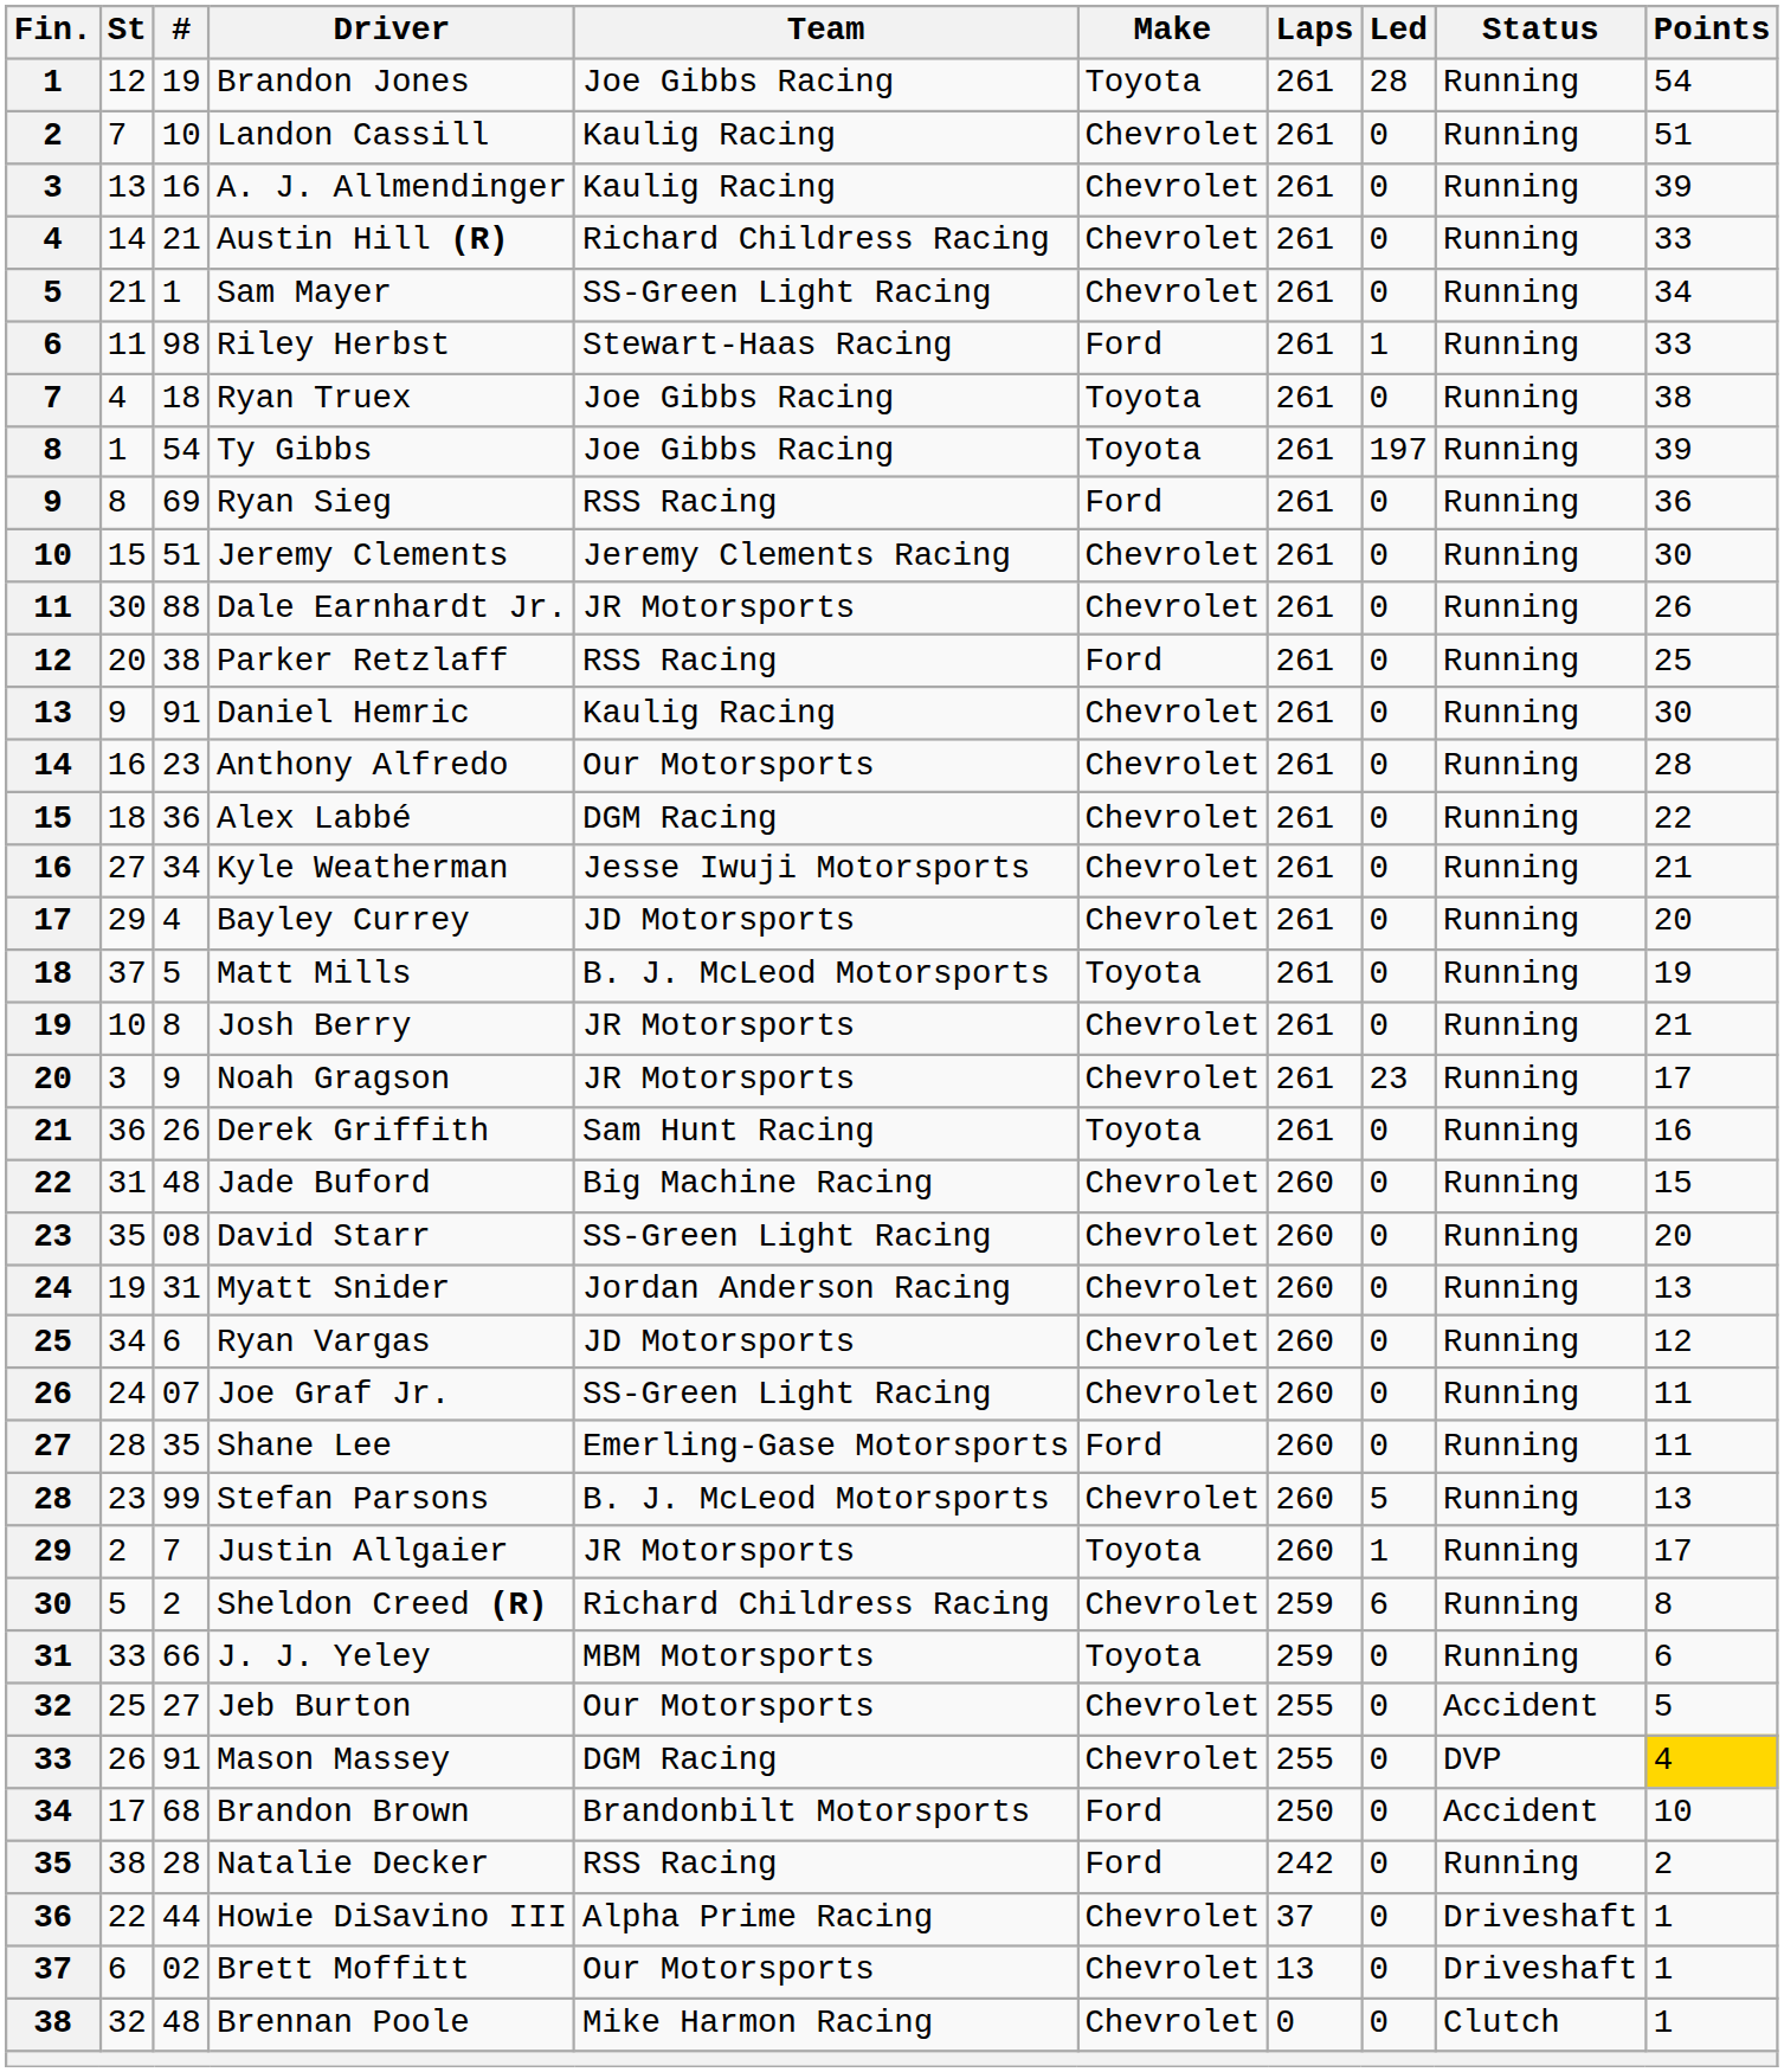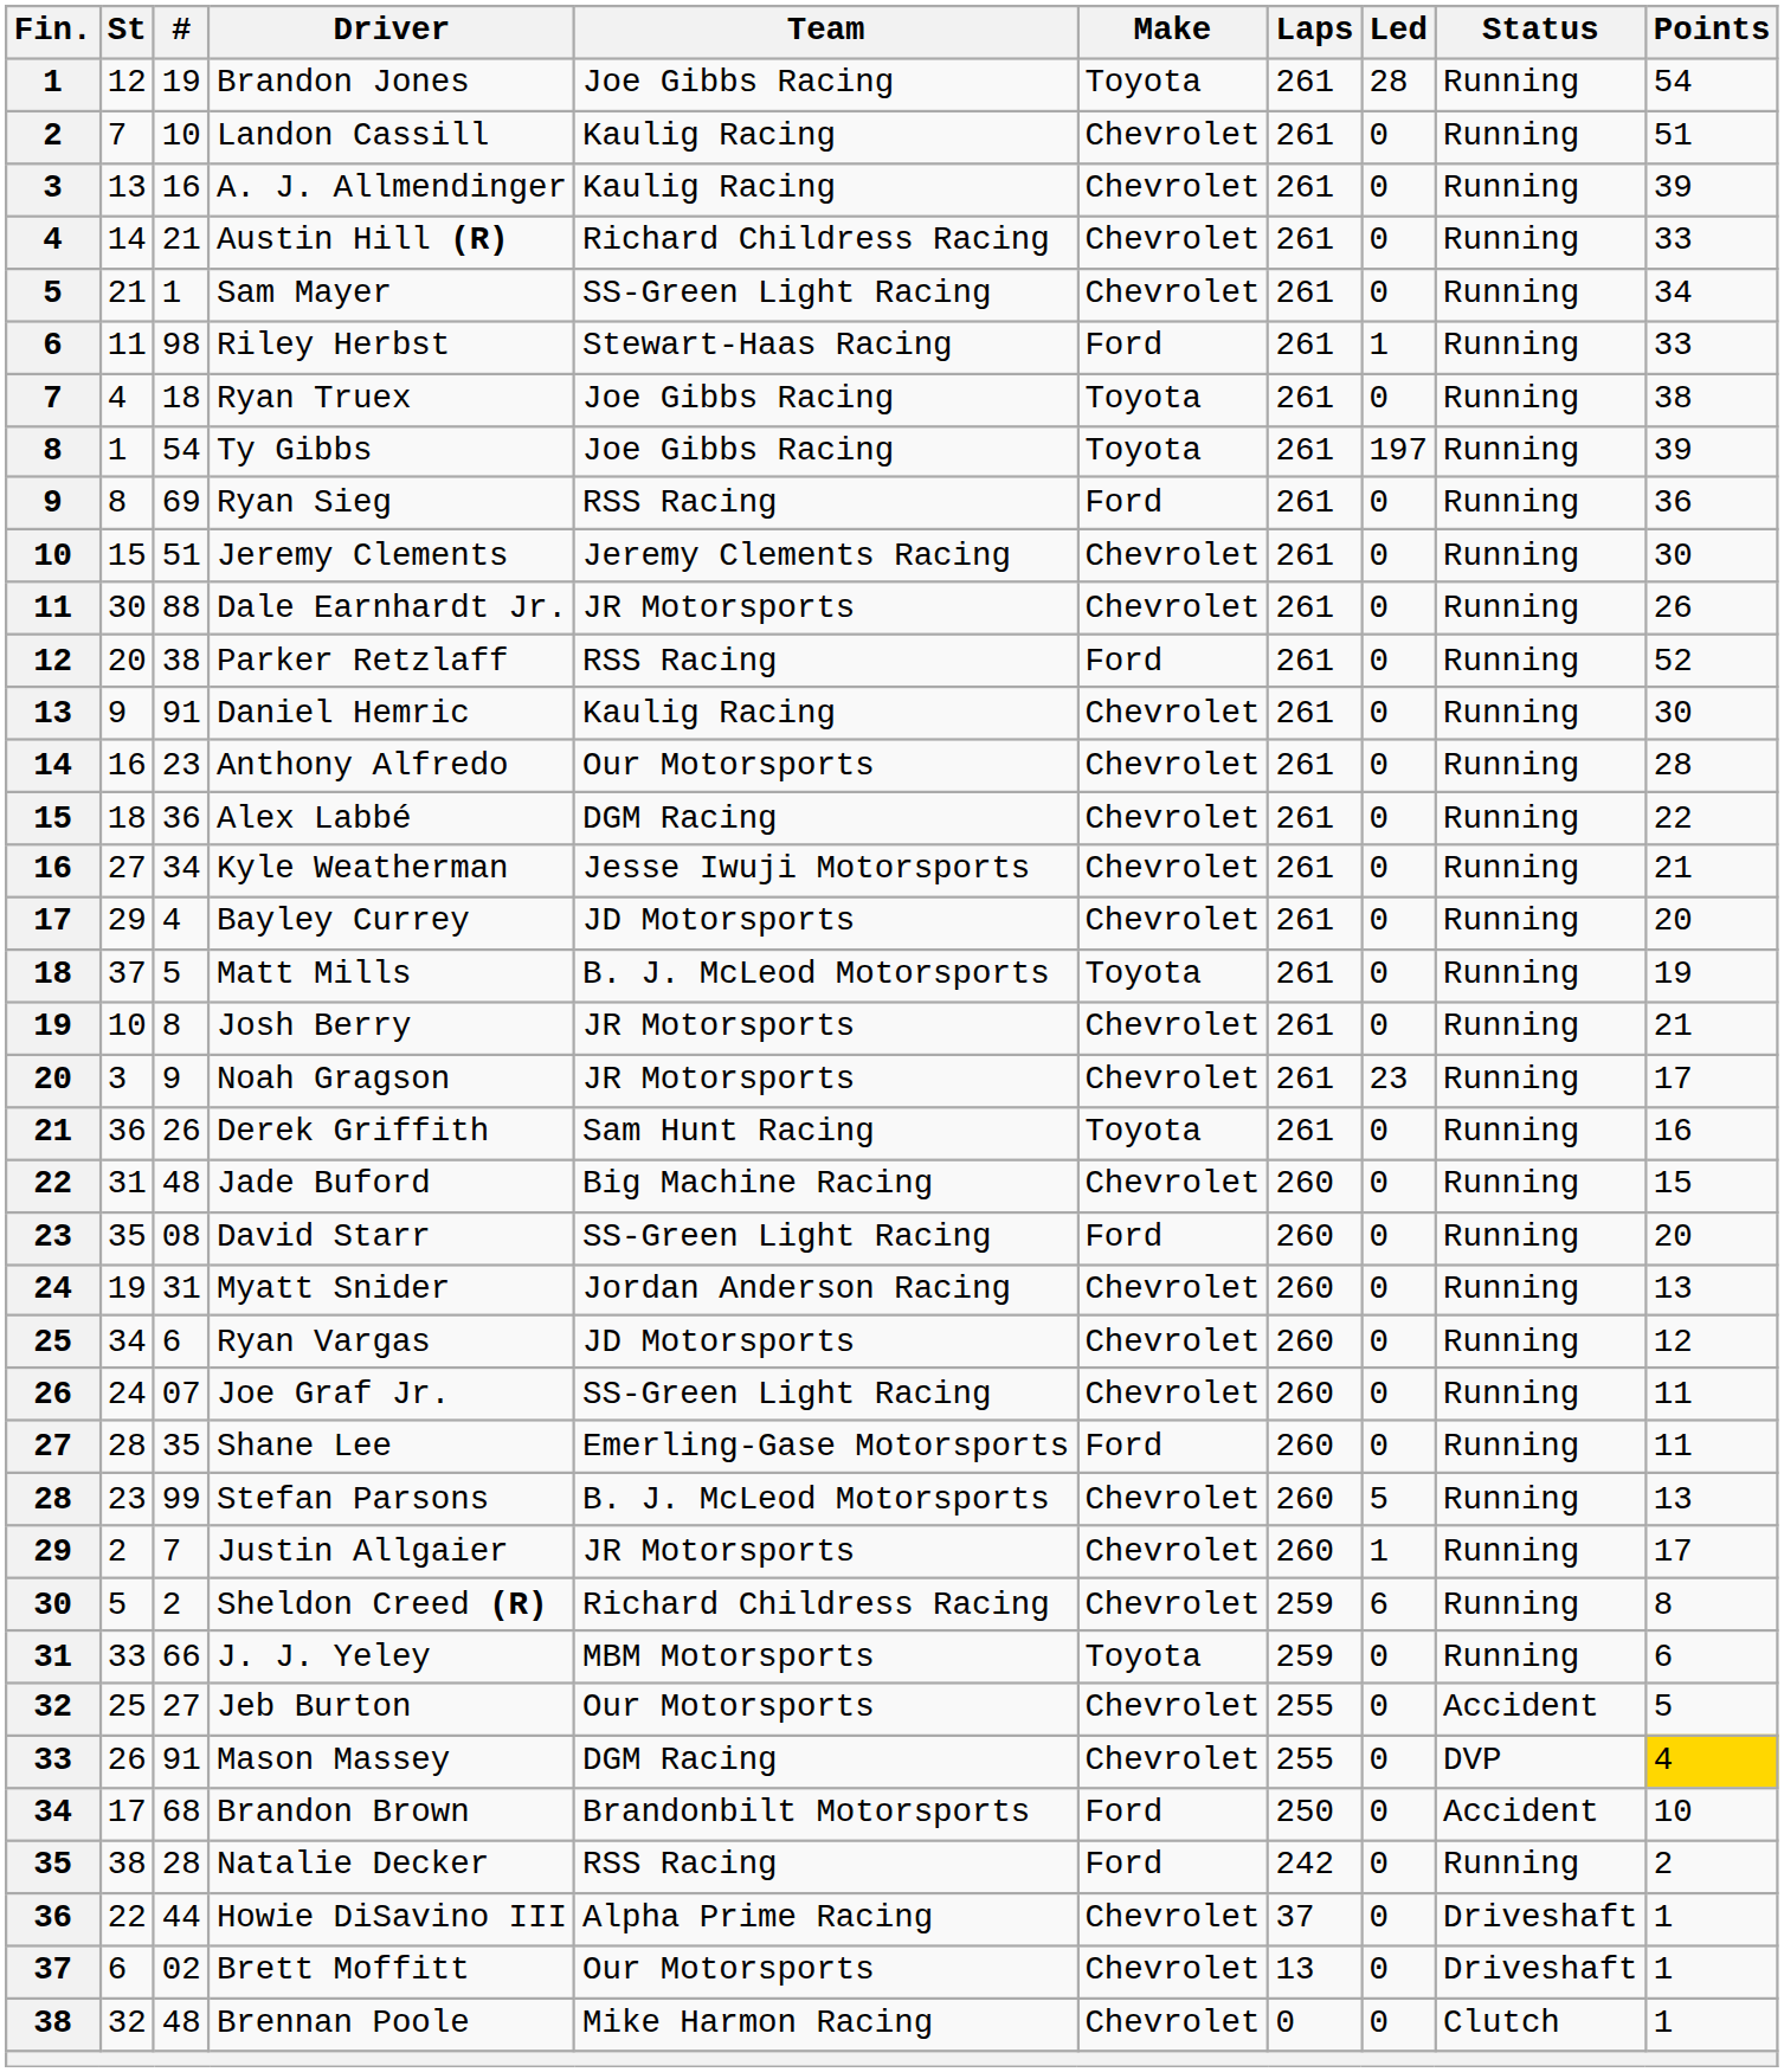Parker Retzlaff | Points: 25 -> 52
David Starr | Make: Chevrolet -> Ford
Justin Allgaier | Make: Toyota -> Chevrolet
